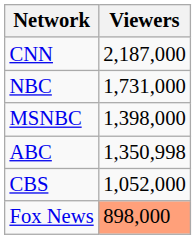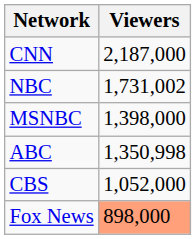NBC | Viewers: 1,731,000 -> 1,731,002
